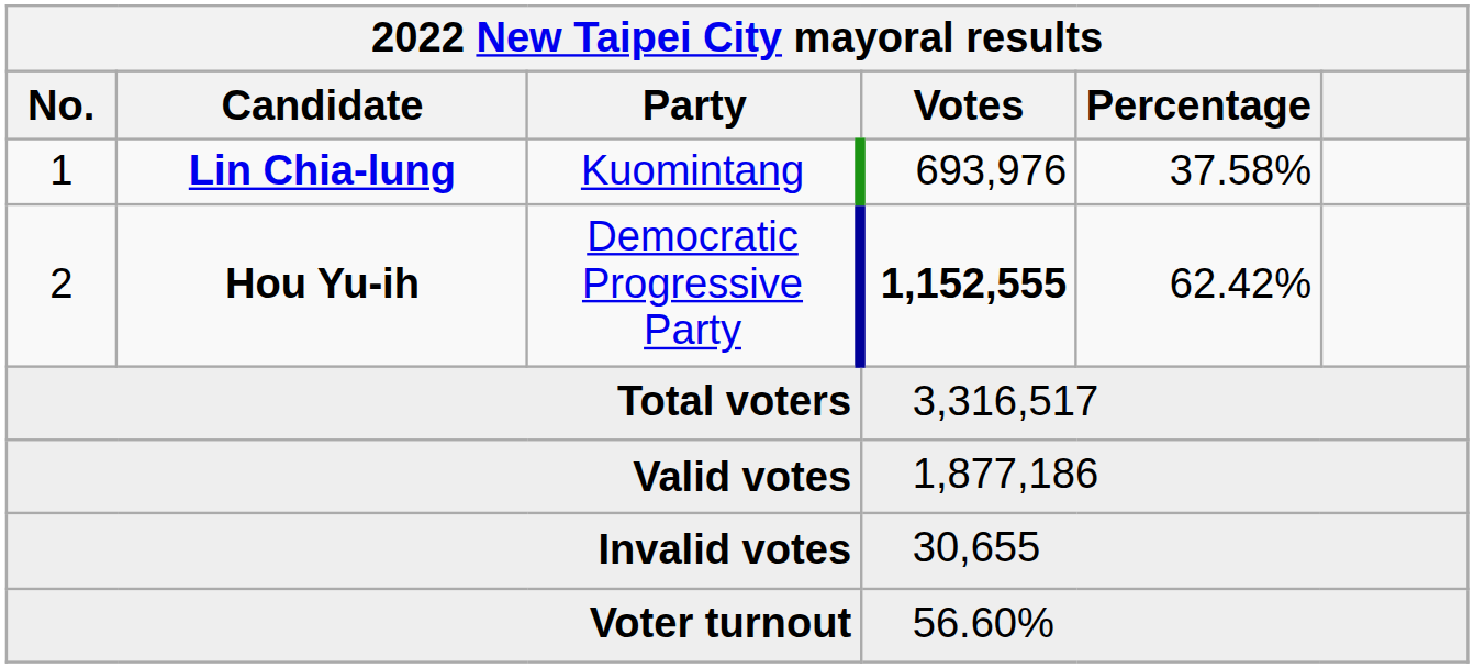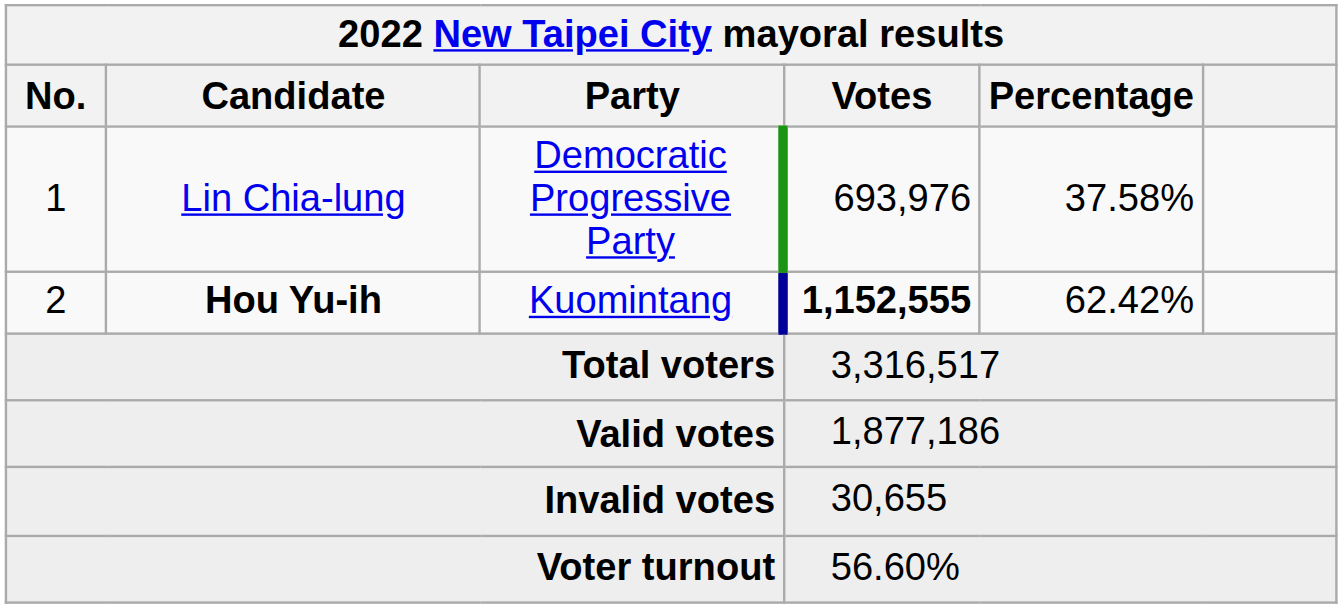1 | Candidate: bold -> normal
1 | Party: Kuomintang -> Democratic Progressive Party
2 | Party: Democratic Progressive Party -> Kuomintang
